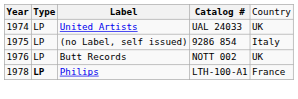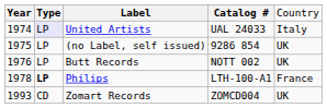United Artists | column 2: no background -> lavender background
United Artists | column 5: UK -> Italy
(no Label, self issued) | column 5: Italy -> UK
+ row: 1993 | CD | Zomart Records | ZOMCD004 | UK
